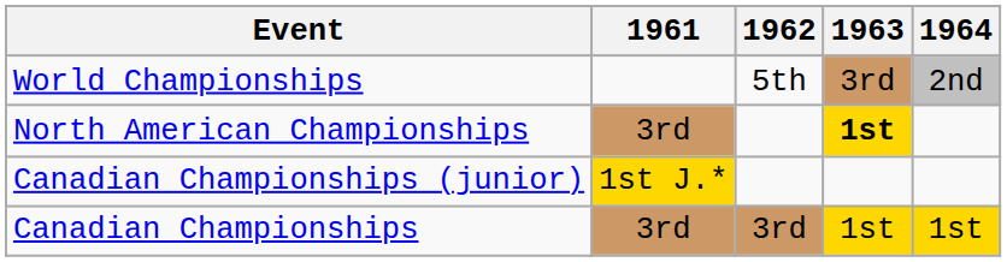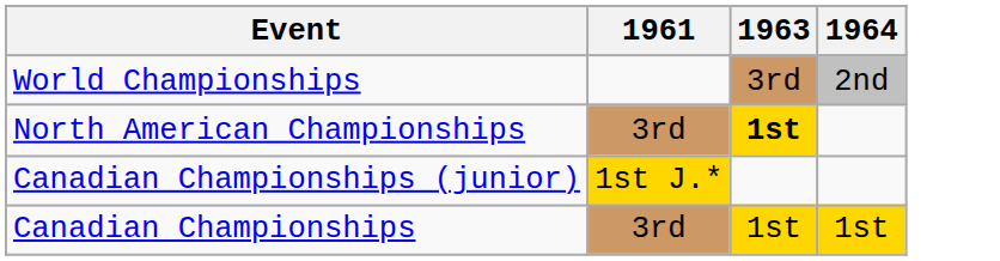- column: 1962 | 5th | 3rd
